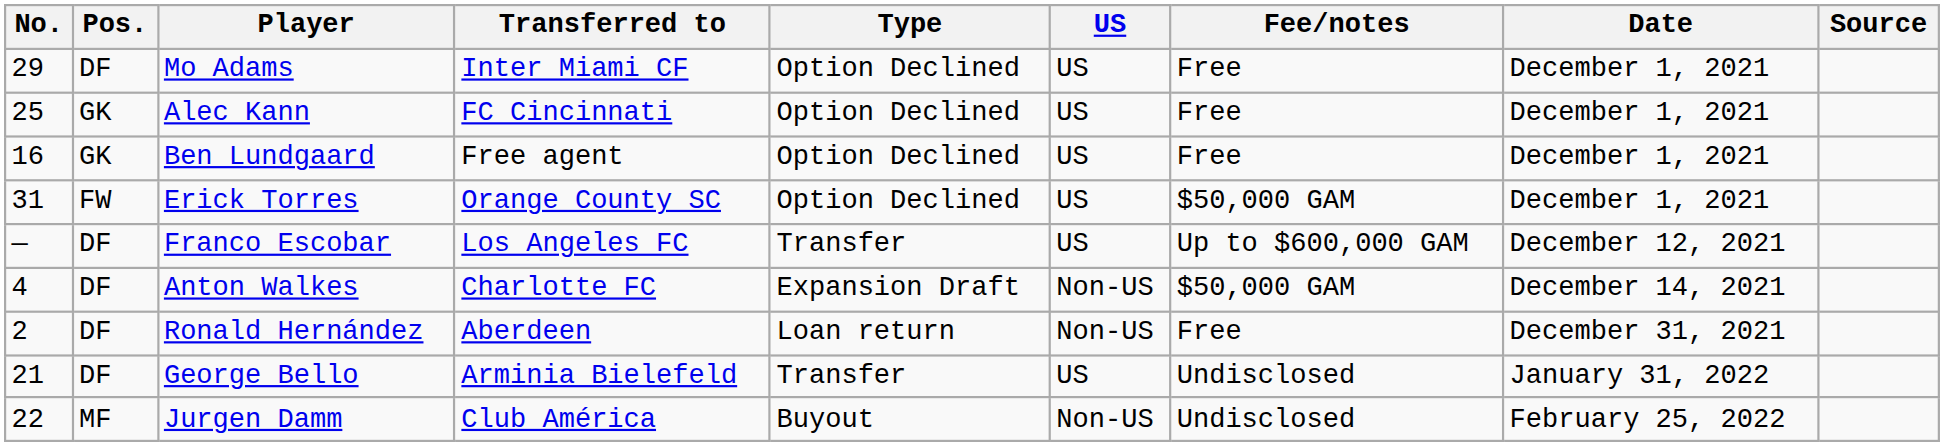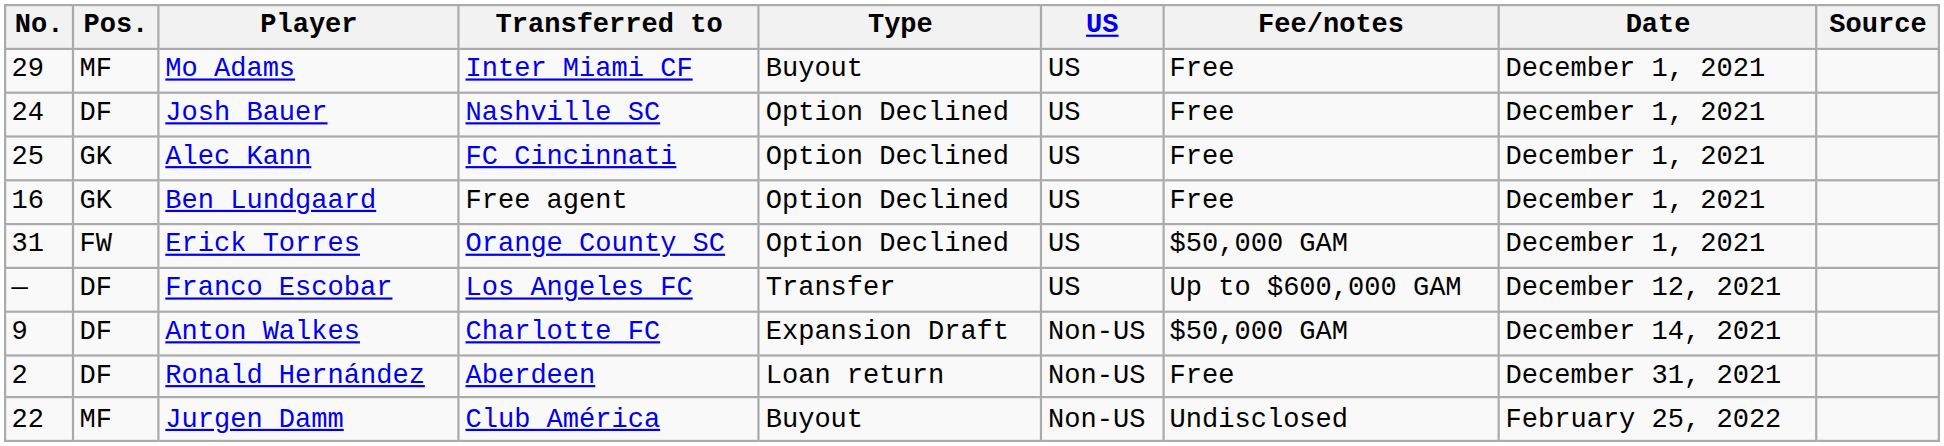Mo Adams | Pos.: DF -> MF
Mo Adams | Type: Option Declined -> Buyout
+ row: 24 | DF | Josh Bauer | Nashville SC | Option Declined | US | Free | December 1, 2021
Anton Walkes | No.: 4 -> 9
- row: 21 | DF | George Bello | Arminia Bielefeld | Transfer | US | Undisclosed | January 31, 2022
